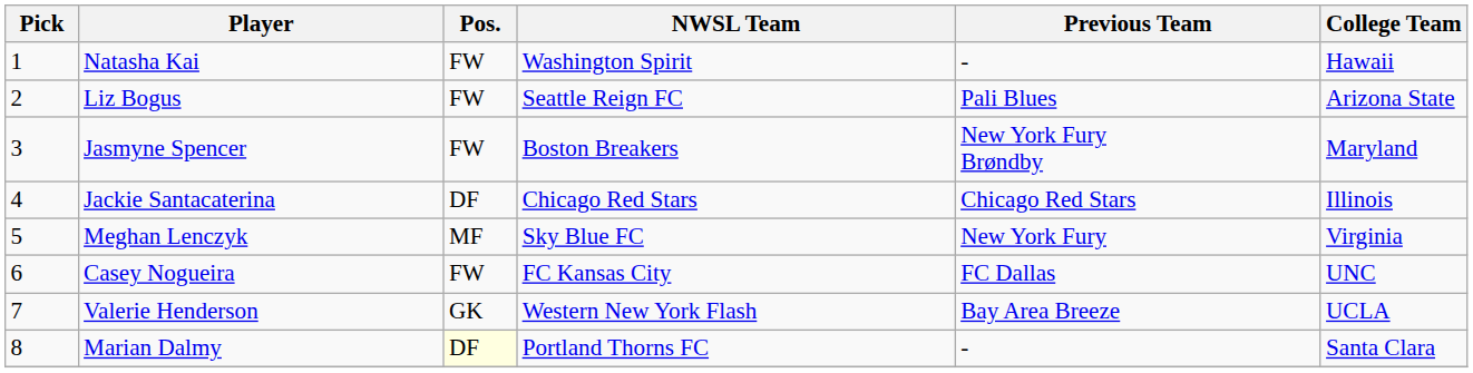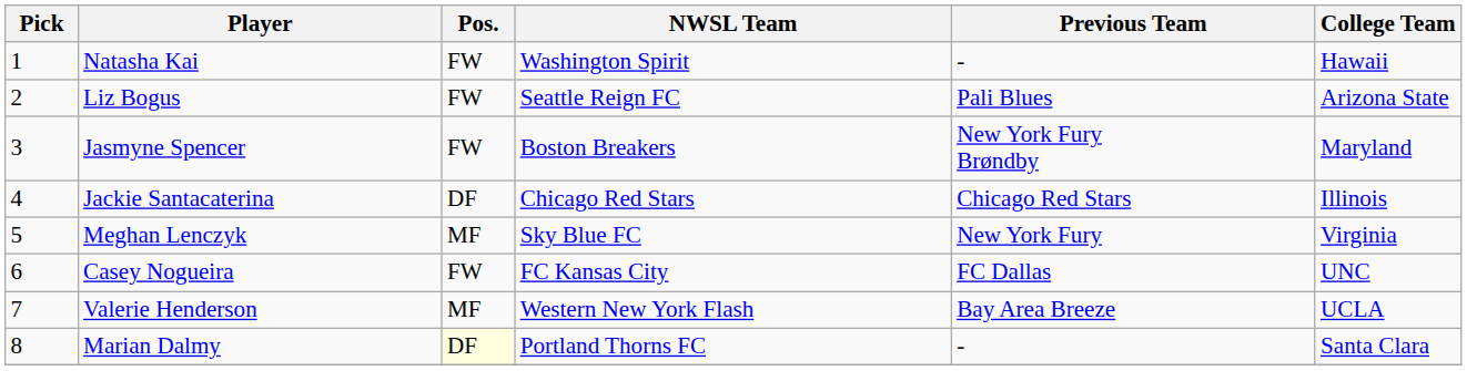Valerie Henderson | Pos.: GK -> MF
